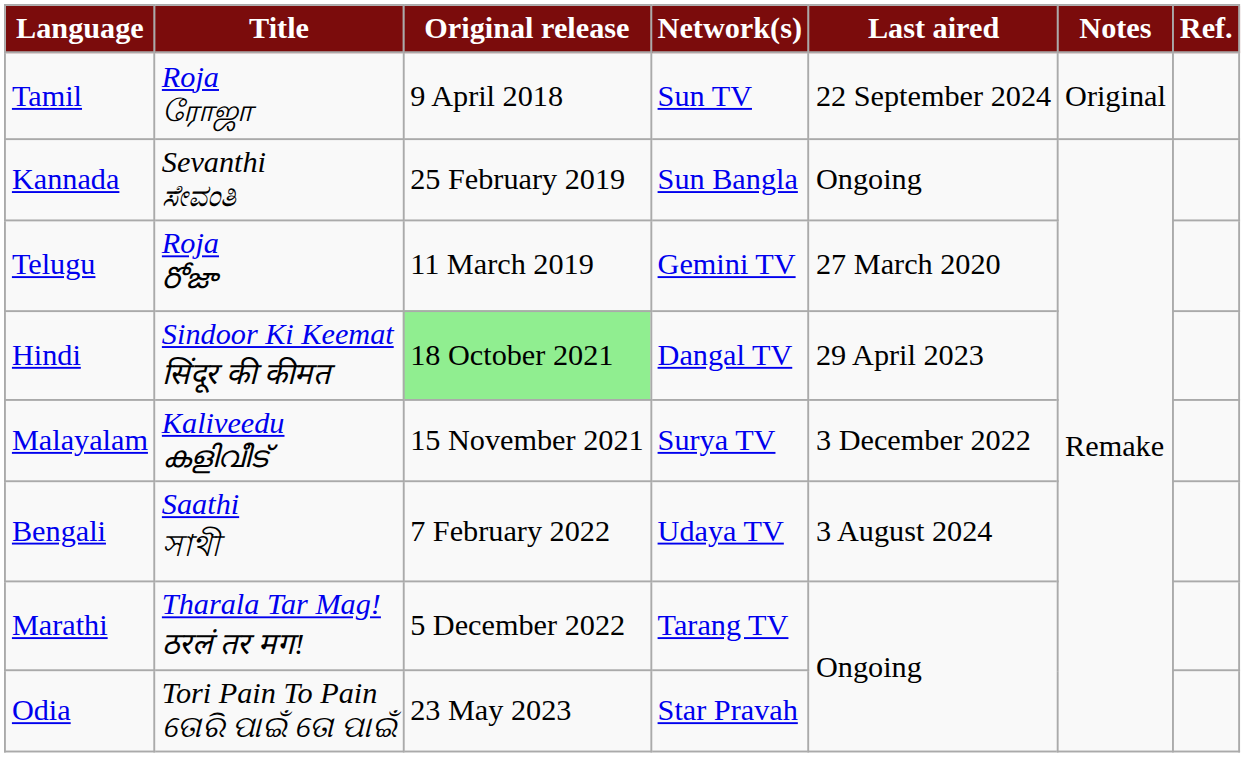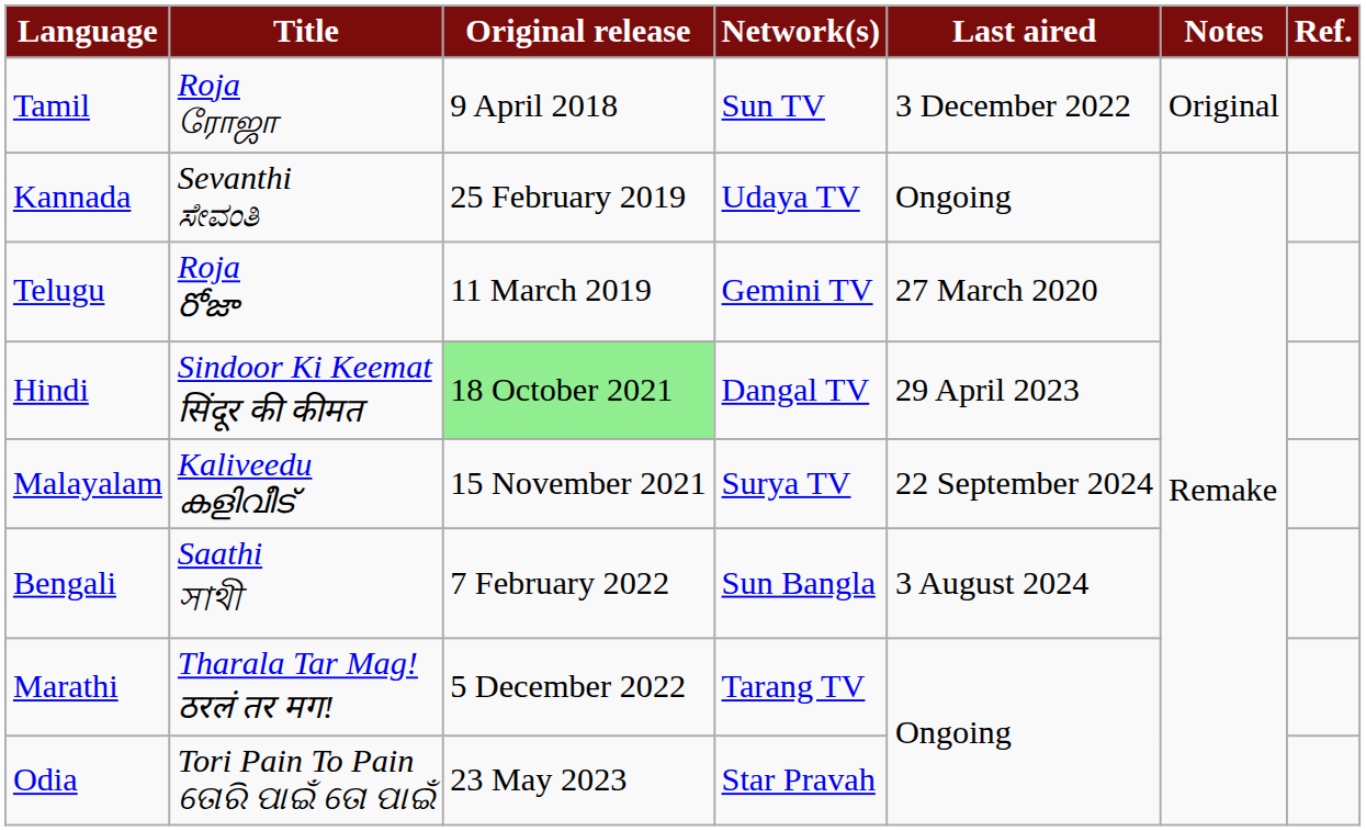Tamil | Last aired: 22 September 2024 -> 3 December 2022
Kannada | Network(s): Sun Bangla -> Udaya TV
Malayalam | Last aired: 3 December 2022 -> 22 September 2024
Bengali | Network(s): Udaya TV -> Sun Bangla
